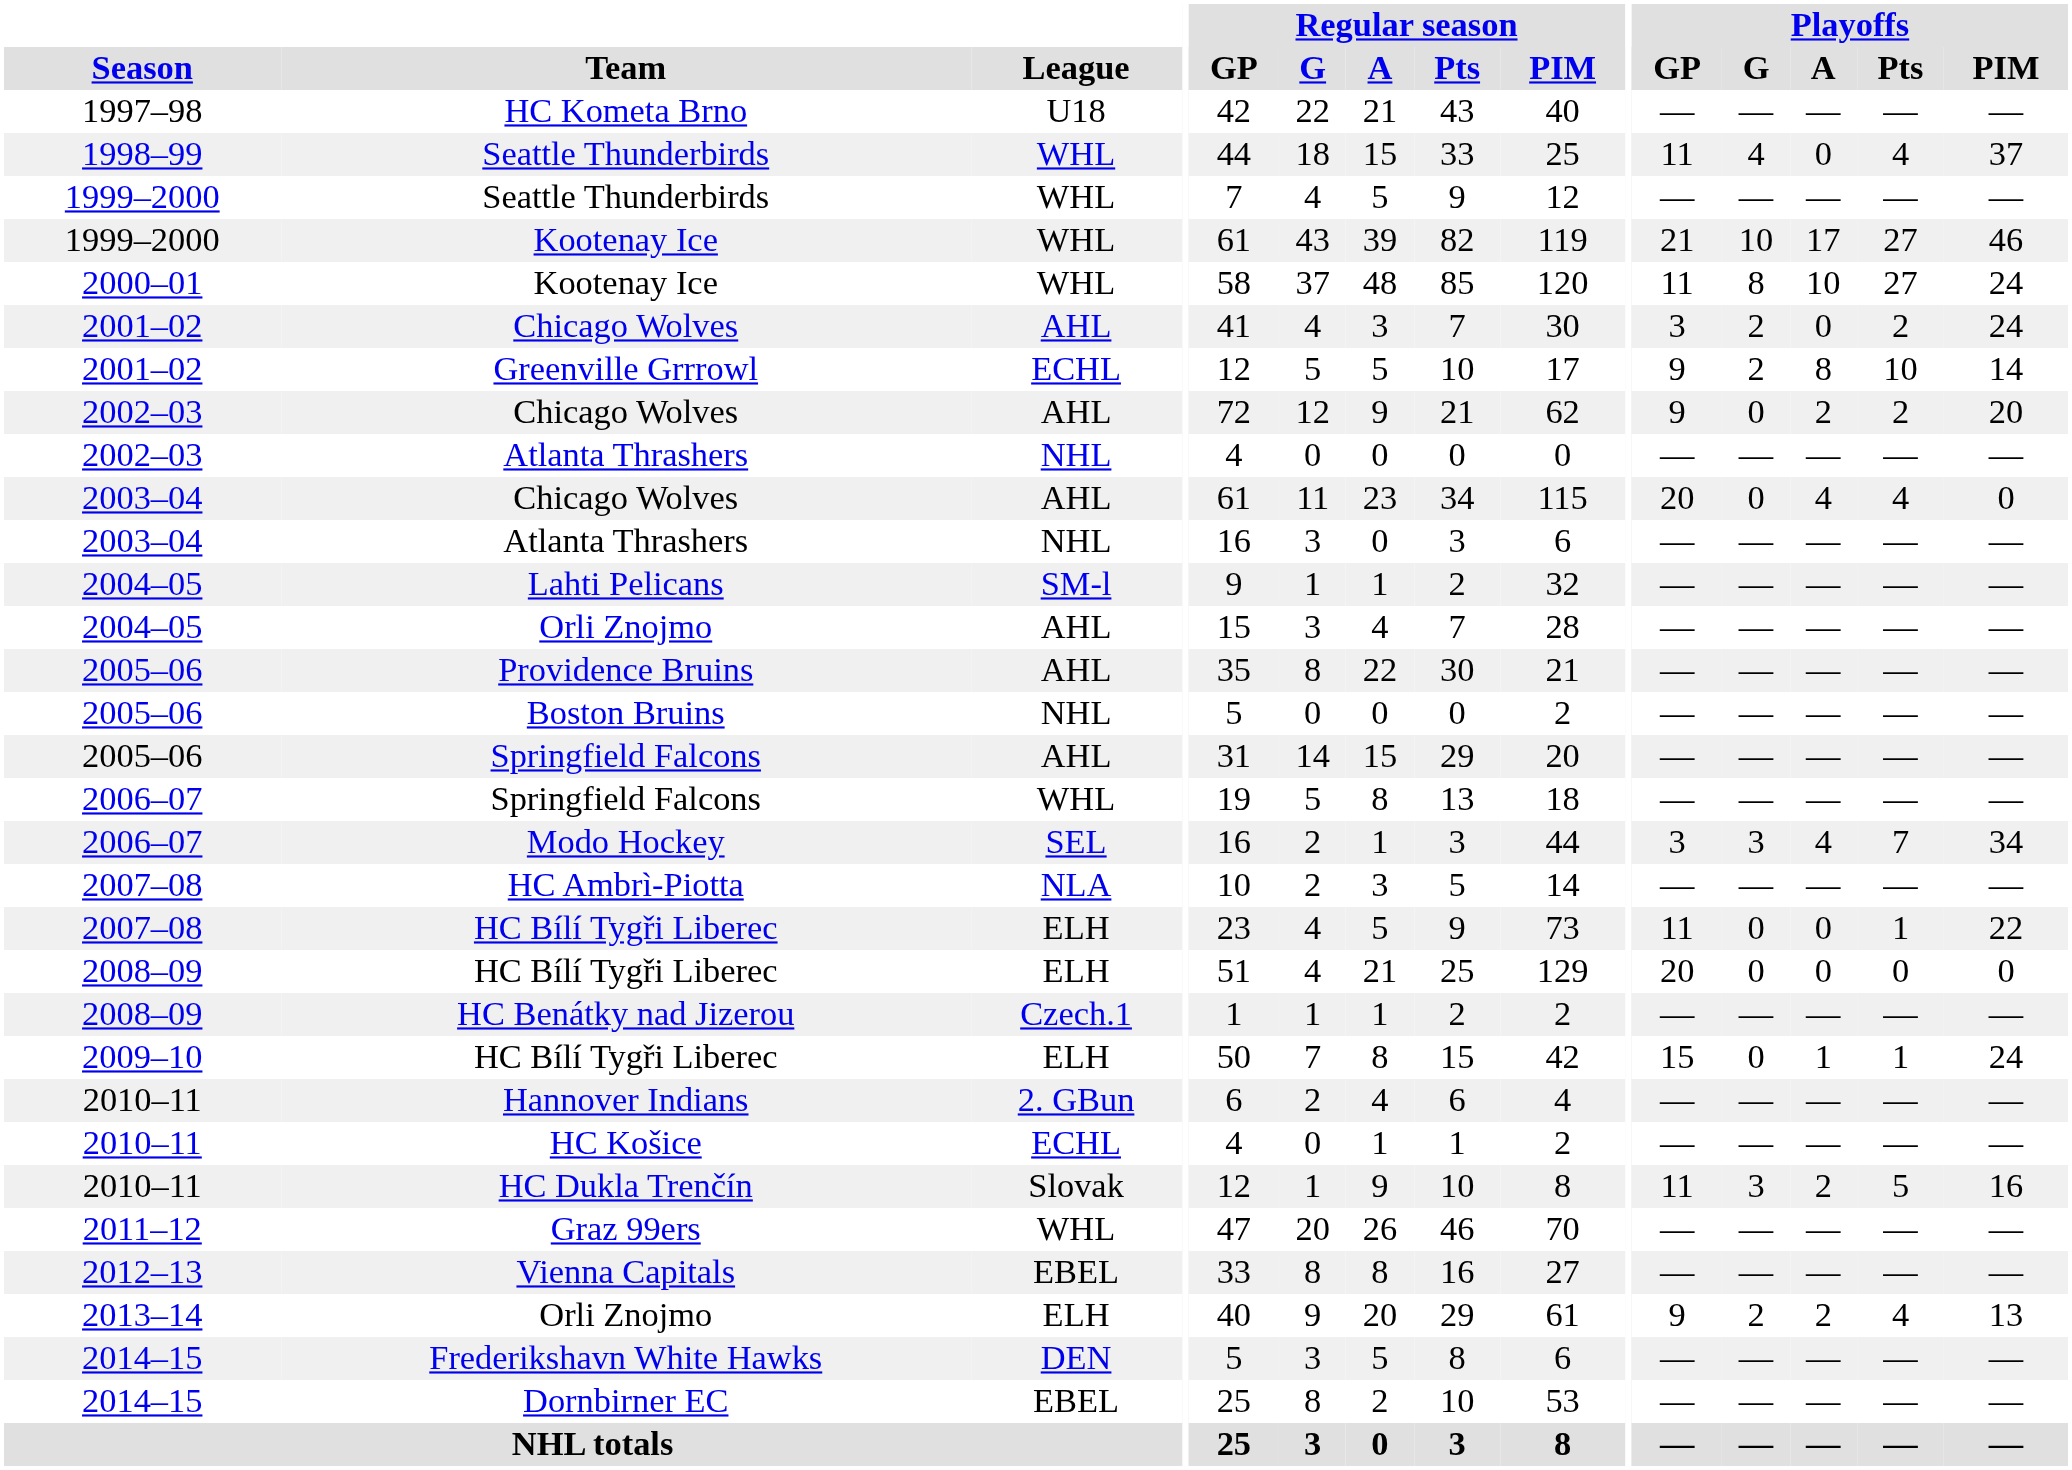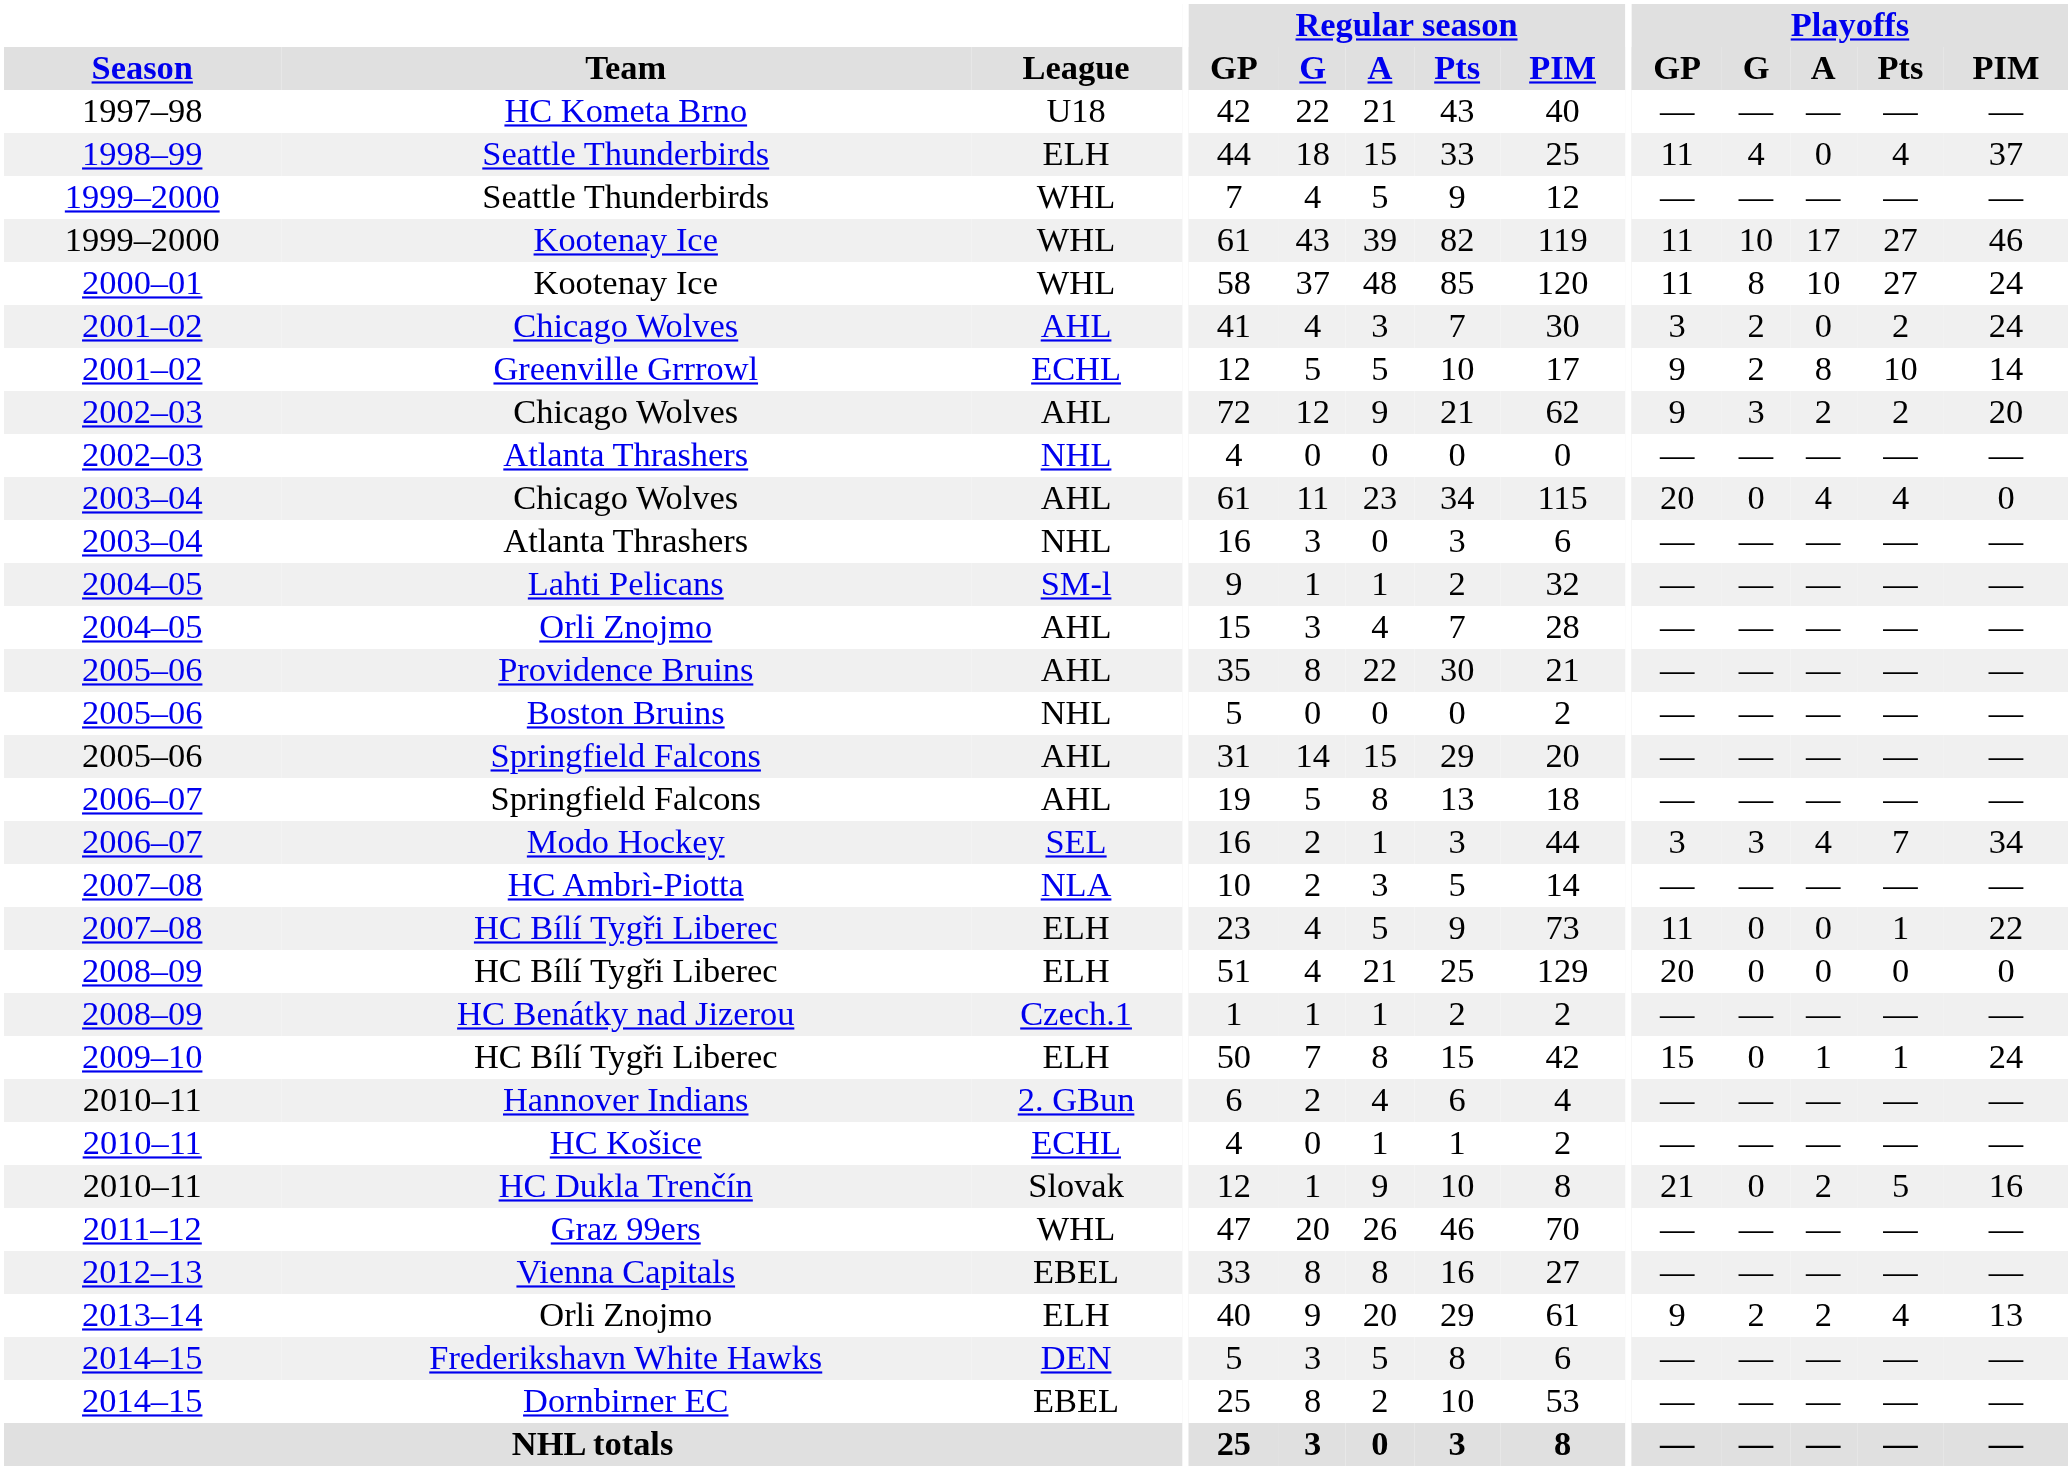1998–99 / Seattle Thunderbirds | League: WHL -> ELH
1999–2000 / Kootenay Ice | Playoffs / GP: 21 -> 11
2002–03 / Chicago Wolves | Playoffs / G: 0 -> 3
2006–07 / Springfield Falcons | League: WHL -> AHL
HC Dukla Trenčín | Playoffs / GP: 11 -> 21
HC Dukla Trenčín | Playoffs / G: 3 -> 0
